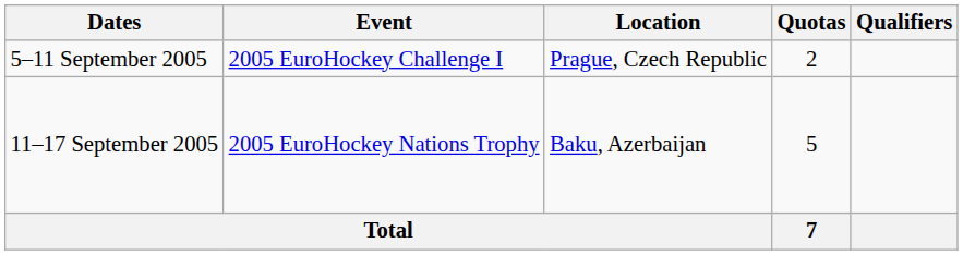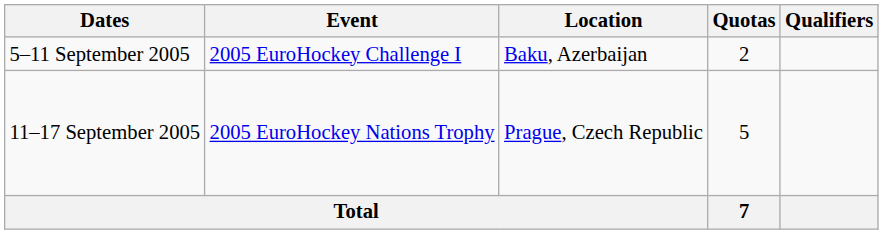5–11 September 2005 | Location: Prague, Czech Republic -> Baku, Azerbaijan
11–17 September 2005 | Location: Baku, Azerbaijan -> Prague, Czech Republic
